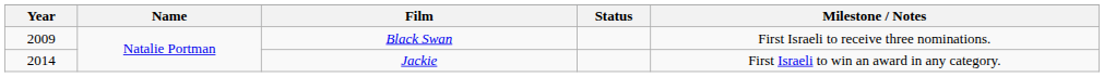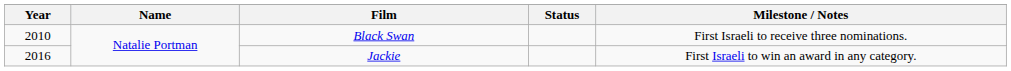Black Swan | Year: 2009 -> 2010
Jackie | Year: 2014 -> 2016
